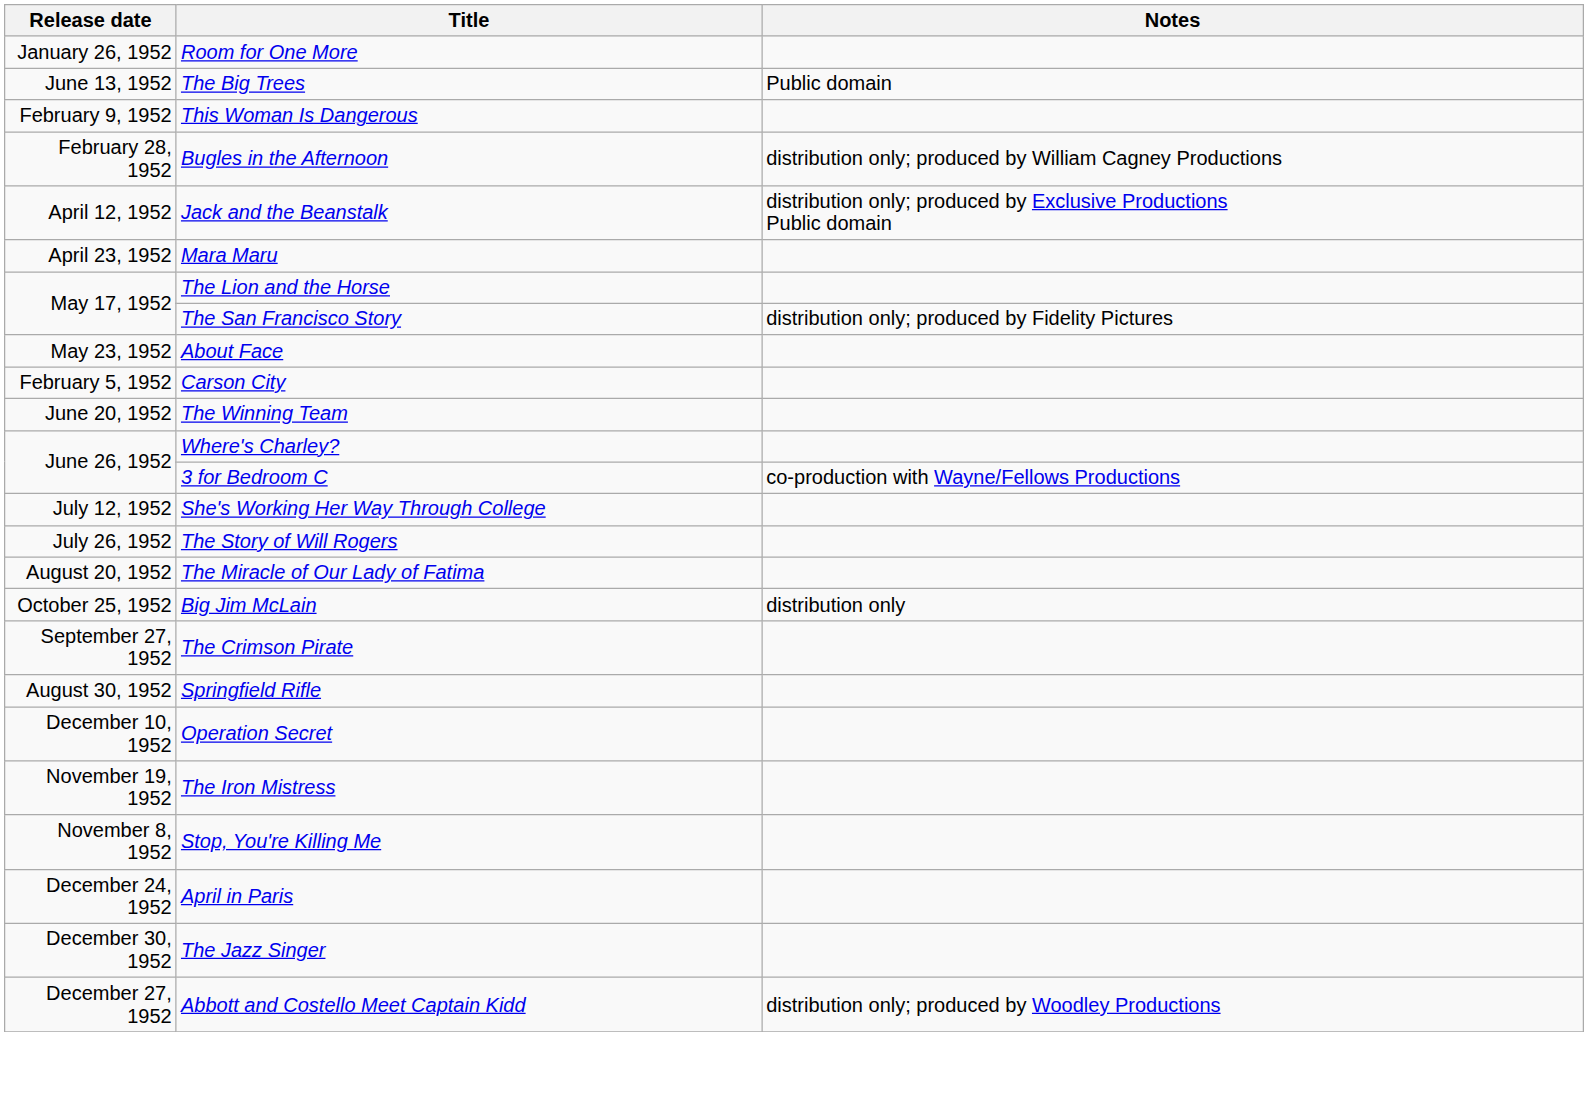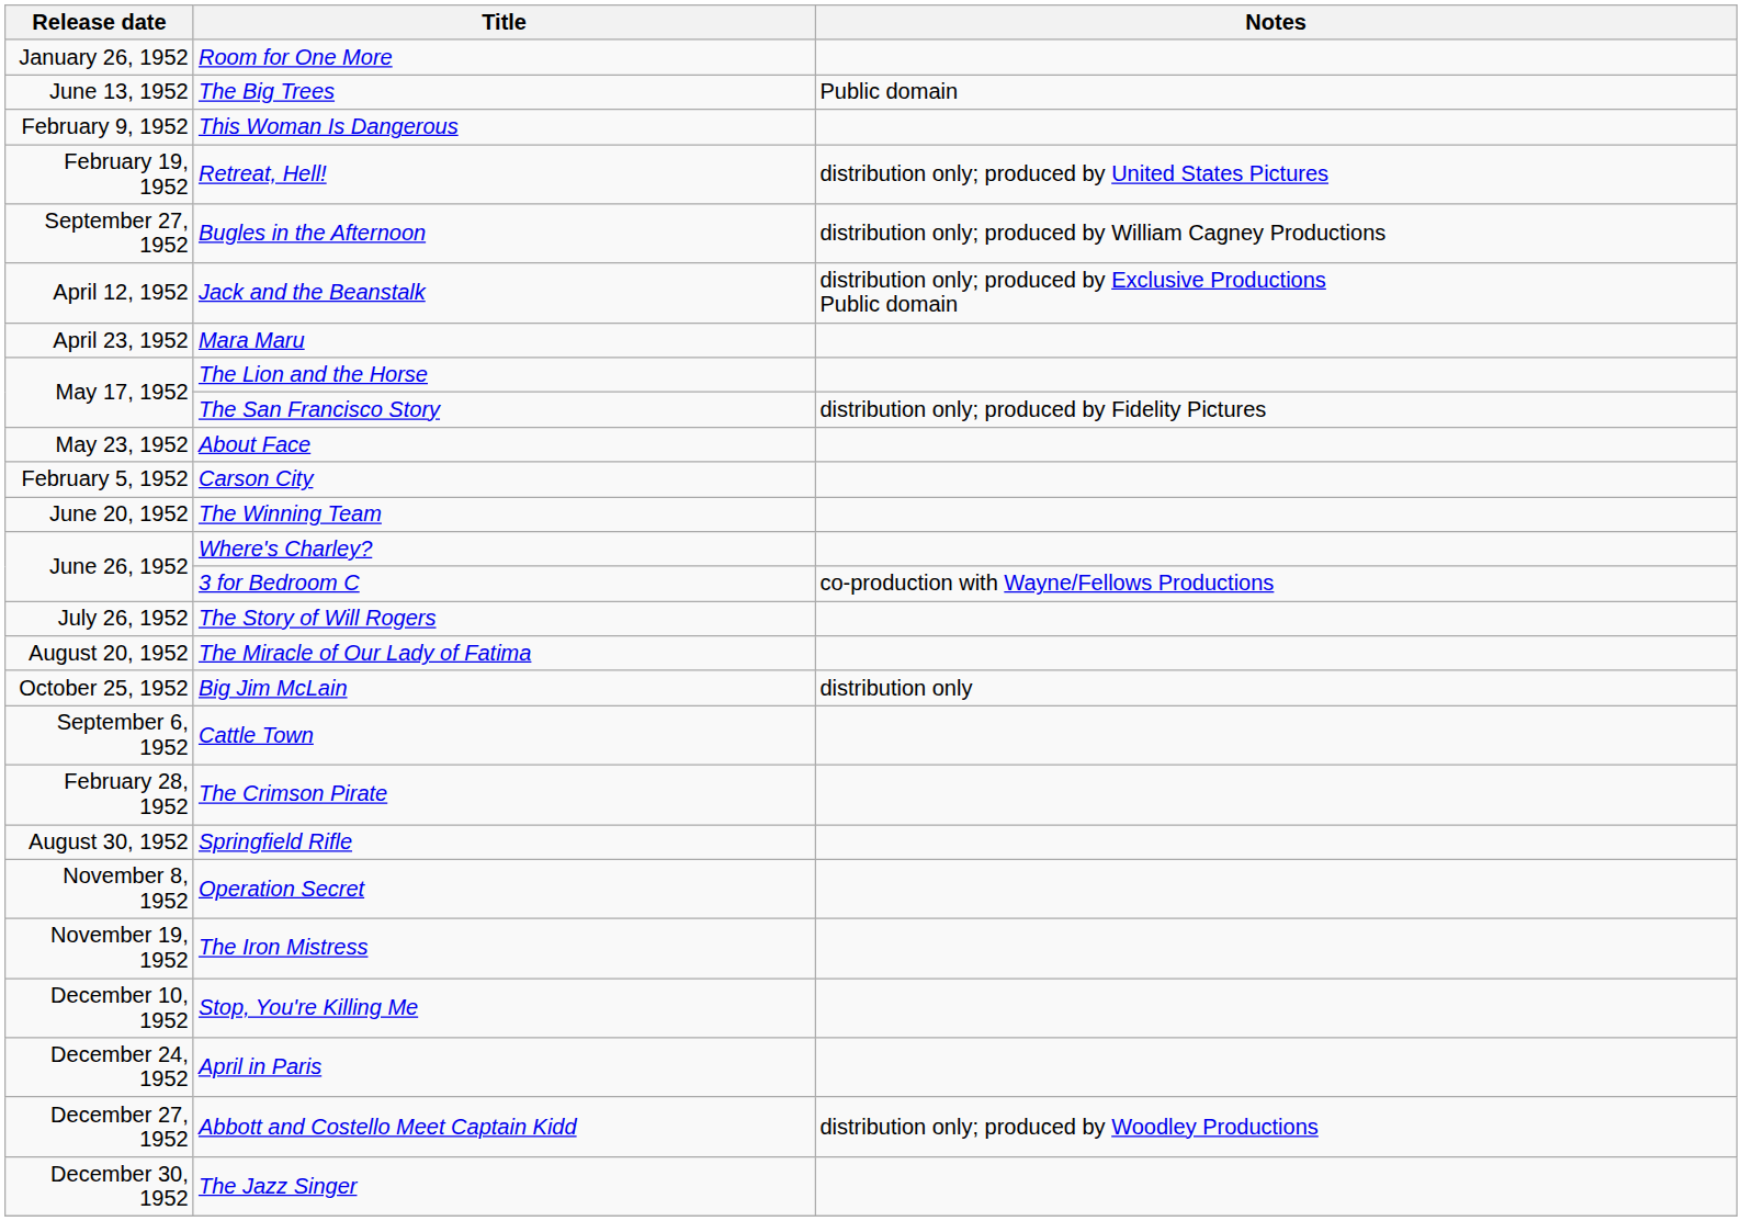+ row: February 19, 1952 | Retreat, Hell! | distribution only; produced by United States Pictures
Bugles in the Afternoon | Release date: February 28, 1952 -> September 27, 1952
- row: July 12, 1952 | She's Working Her Way Through College
+ row: September 6, 1952 | Cattle Town
The Crimson Pirate | Release date: September 27, 1952 -> February 28, 1952
Operation Secret | Release date: December 10, 1952 -> November 8, 1952
Stop, You're Killing Me | Release date: November 8, 1952 -> December 10, 1952
rows swapped: Abbott and Costello Meet Captain Kidd <-> The Jazz Singer
